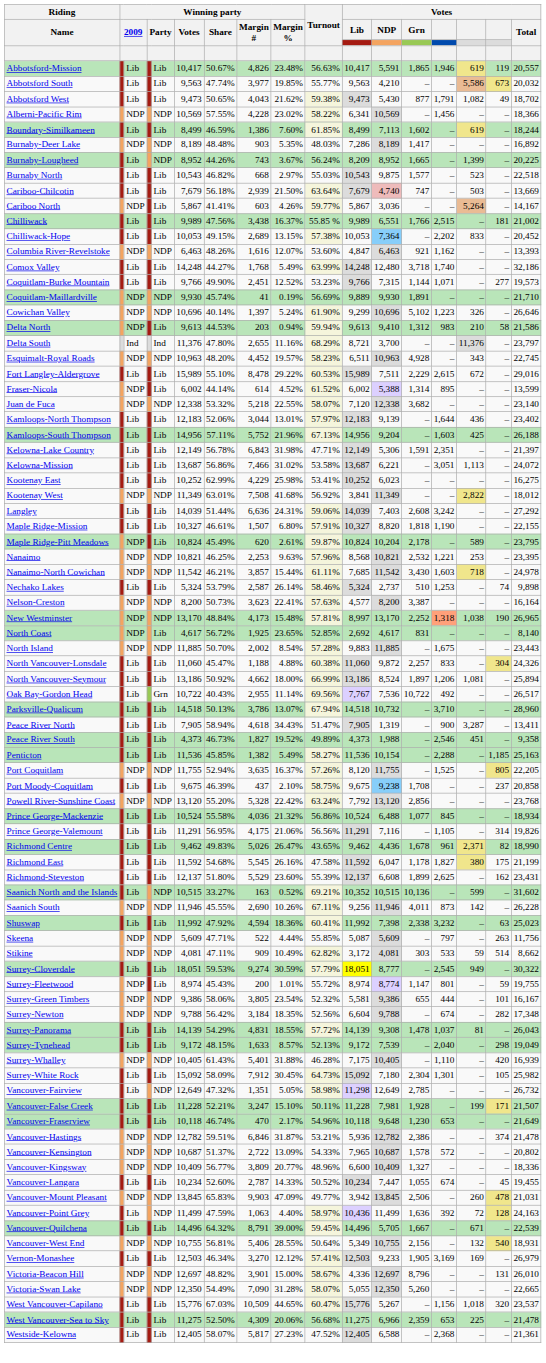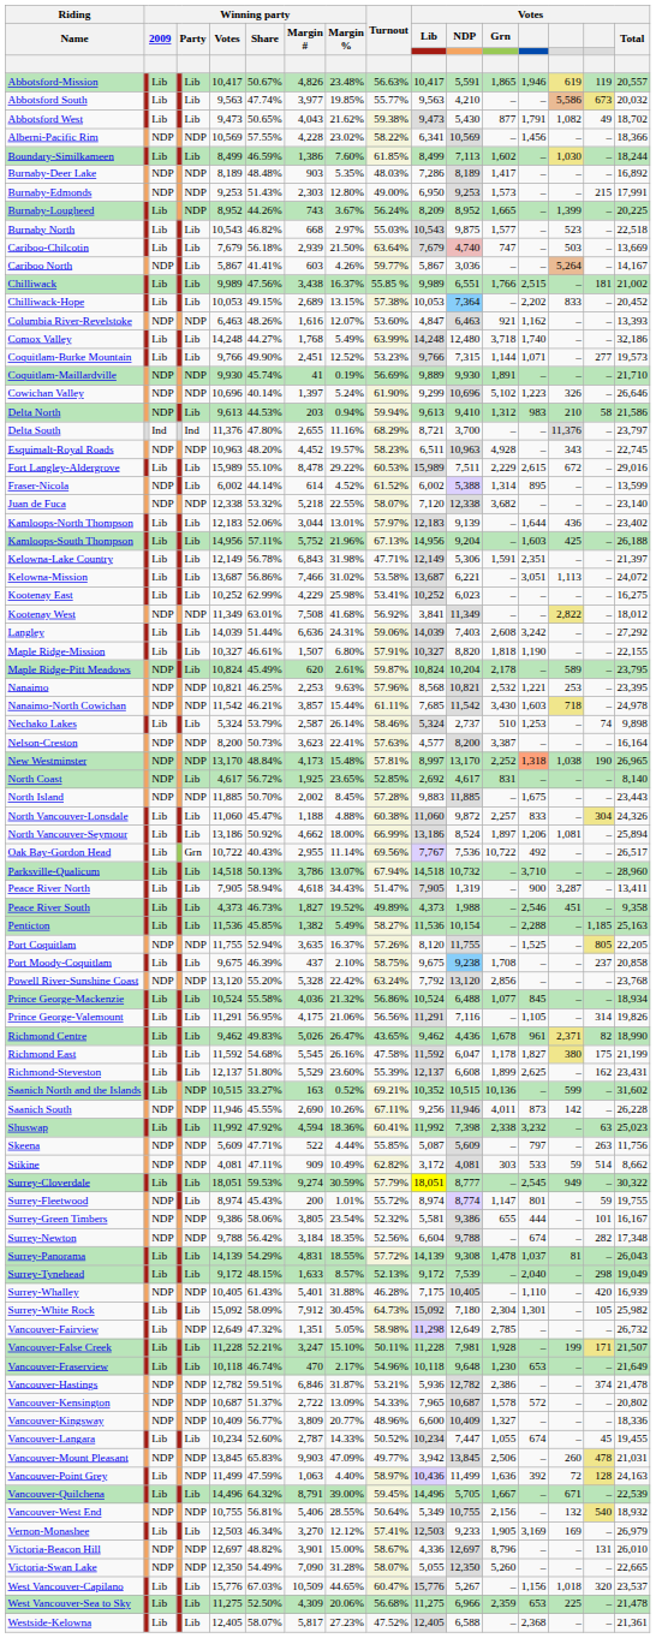Boundary-Similkameen | column 15: 619 -> 1,030
+ row: Burnaby-Edmonds | NDP | NDP | 9,253 | 51.43% | 2,303 | 12.80% | 49.00% | 6,950 | 9,253 | 1,573 | – | – | 215 | 17,991
North Island | Winning party / Margin %: 8.54% -> 8.45%
Vancouver-West End | Votes / Total: 18,931 -> 18,932
